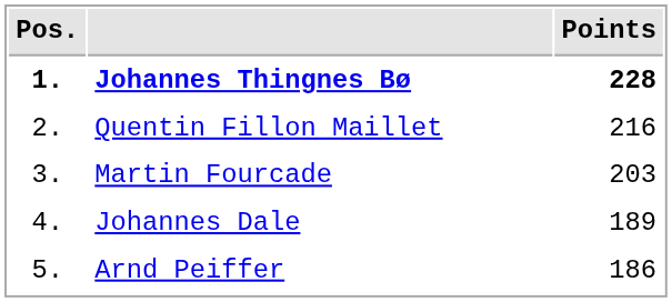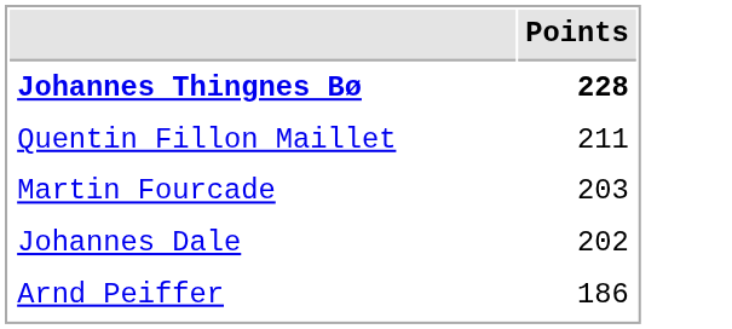- column: Pos. | 1. | 2. | 3. | 4. | 5.
Quentin Fillon Maillet | Points: 216 -> 211
Johannes Dale | Points: 189 -> 202
